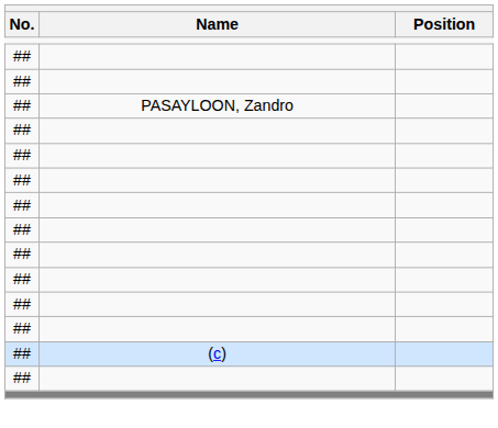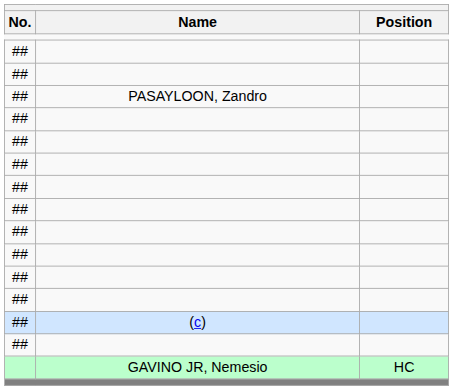+ row: GAVINO JR, Nemesio | HC
